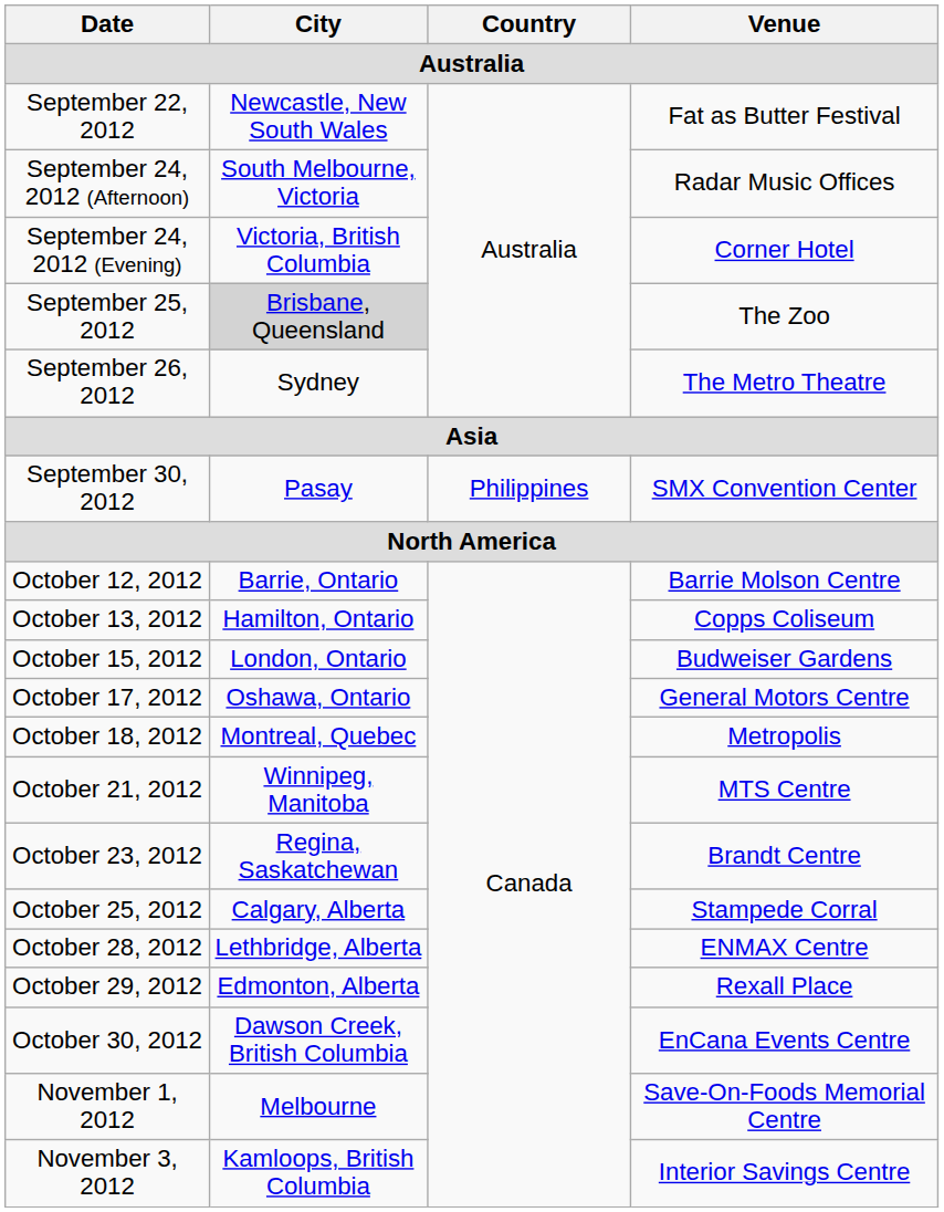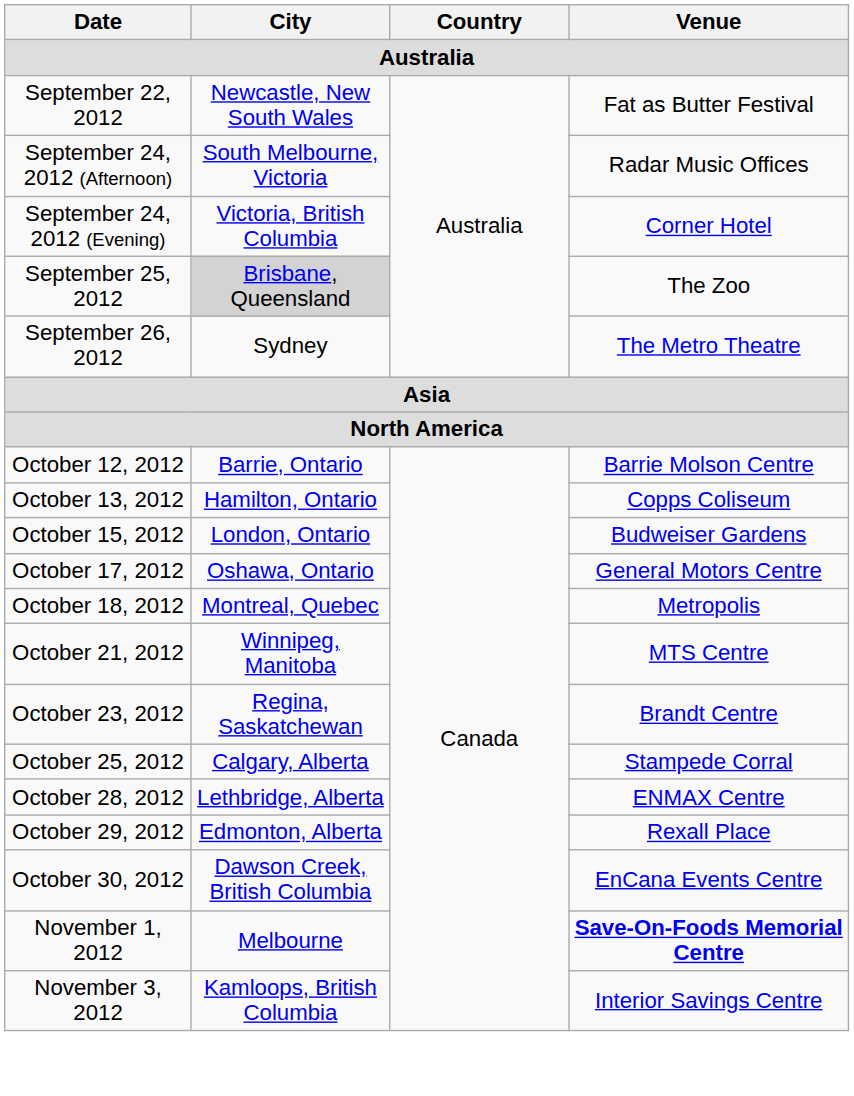- row: September 30, 2012 | Pasay | Philippines | SMX Convention Center
November 1, 2012 | Venue: normal -> bold
